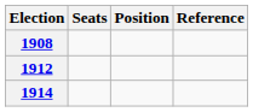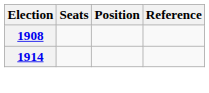- row: 1912
